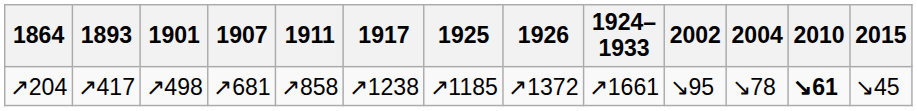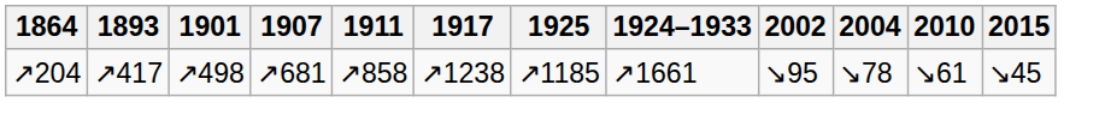- column: 1926 | ↗1372
↗204 | 2010: bold -> normal
